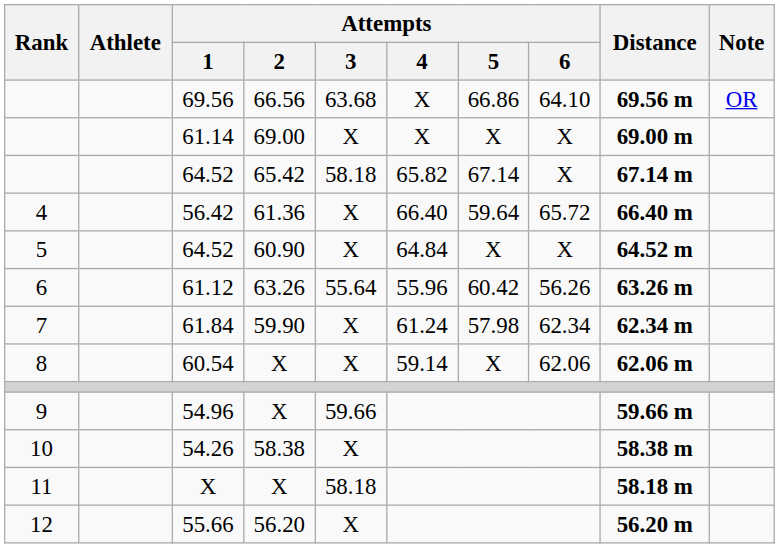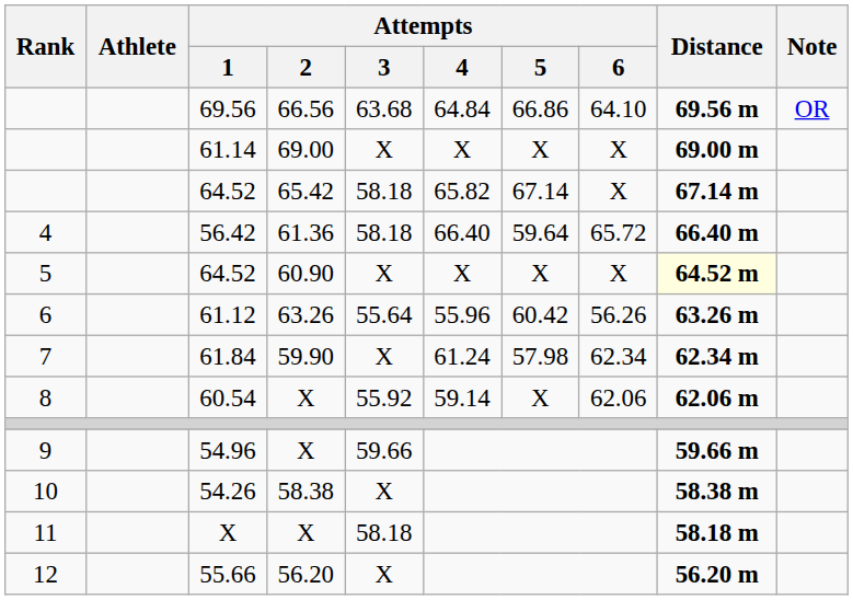69.56 | Attempts / 4: X -> 64.84
56.42 | Attempts / 3: X -> 58.18
64.52 / 60.90 | Attempts / 4: 64.84 -> X
64.52 / 60.90 | Distance: no background -> lightyellow background
60.54 | Attempts / 3: X -> 55.92
